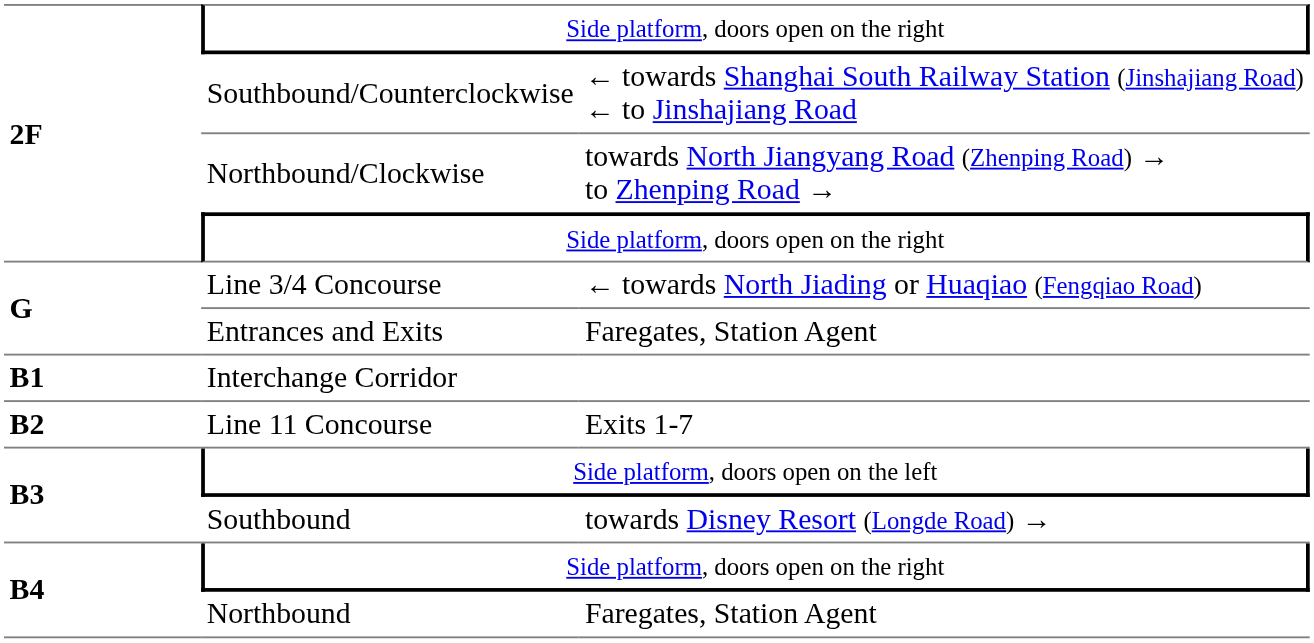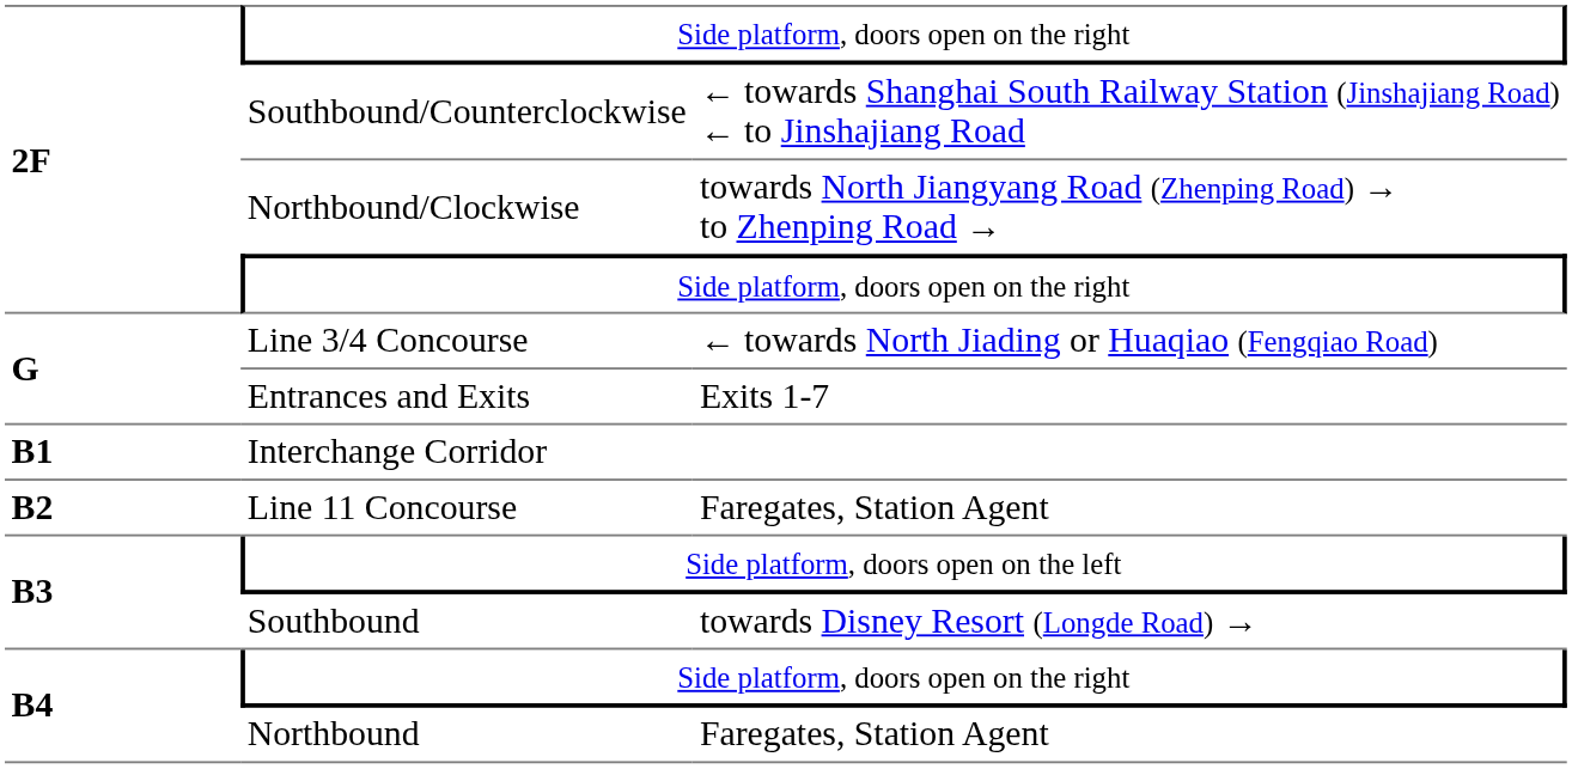Entrances and Exits | column 3: Faregates, Station Agent -> Exits 1-7
Line 11 Concourse | column 3: Exits 1-7 -> Faregates, Station Agent
